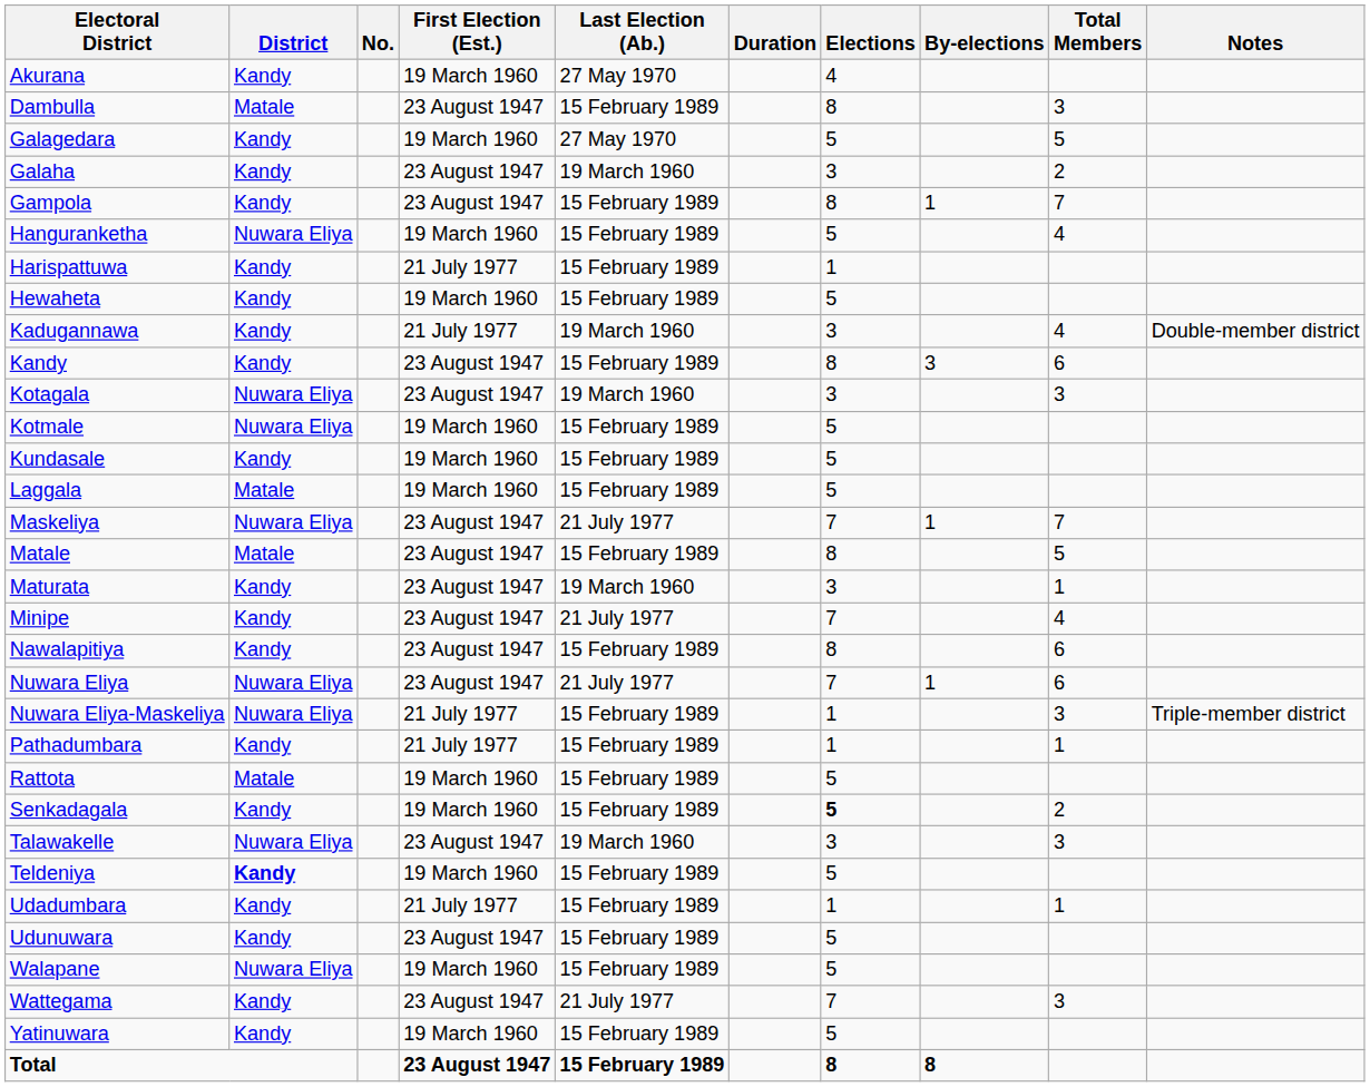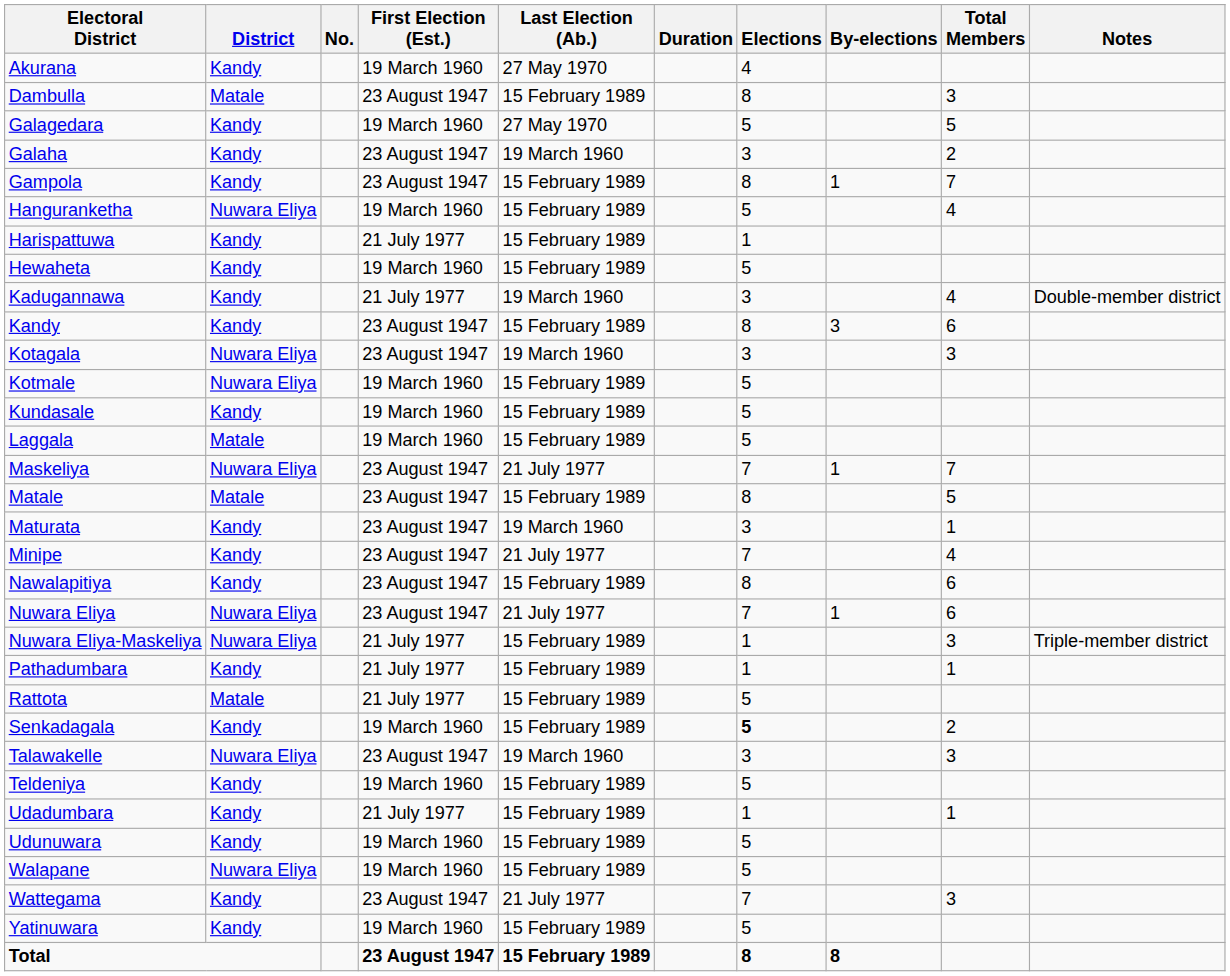Rattota | First Election (Est.): 19 March 1960 -> 21 July 1977
Teldeniya | District: bold -> normal
Udunuwara | First Election (Est.): 23 August 1947 -> 19 March 1960
